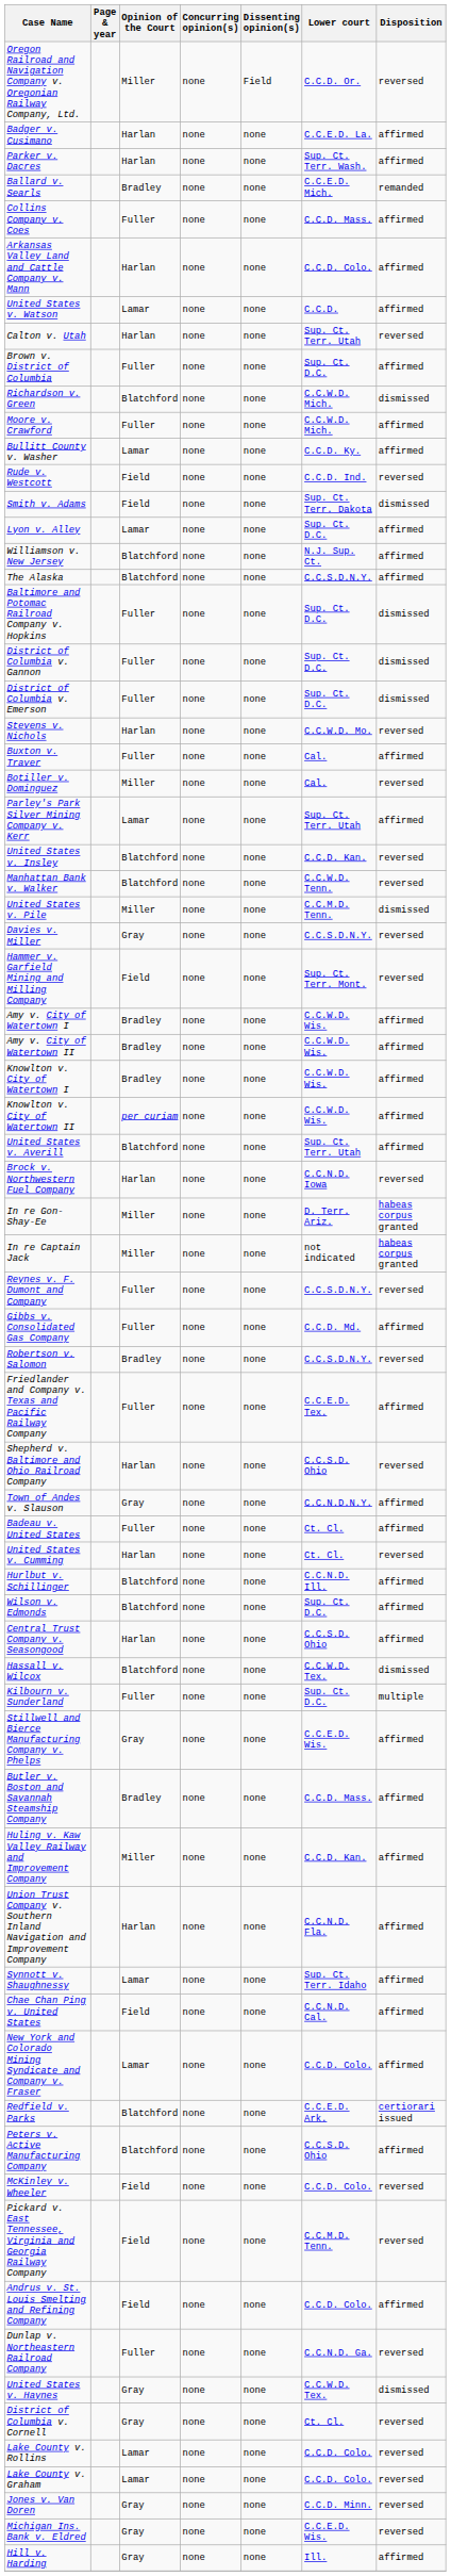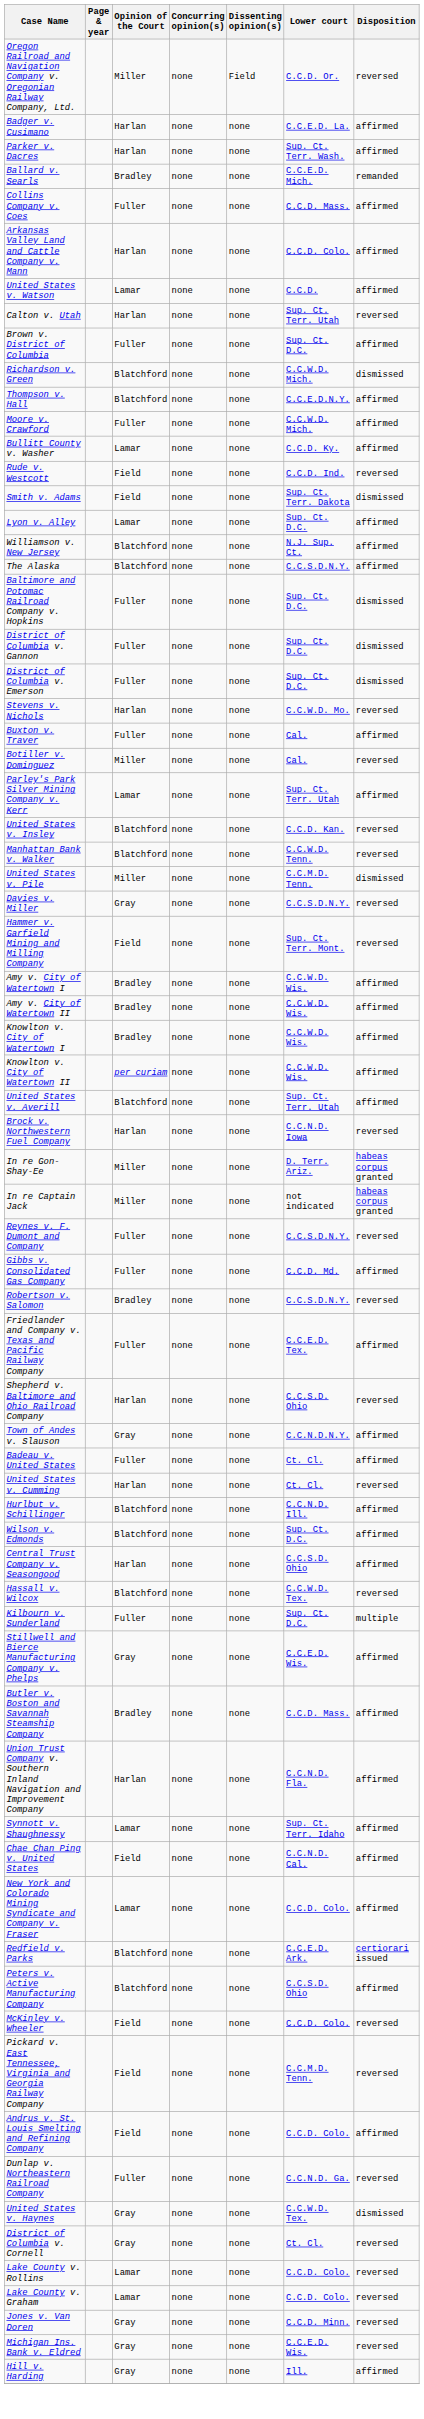+ row: Thompson v. Hall | Blatchford | none | none | C.C.E.D.N.Y. | affirmed
Hassall v. Wilcox | Disposition: dismissed -> reversed
- row: Huling v. Kaw Valley Railway and Improvement Company | Miller | none | none | C.C.D. Kan. | affirmed
